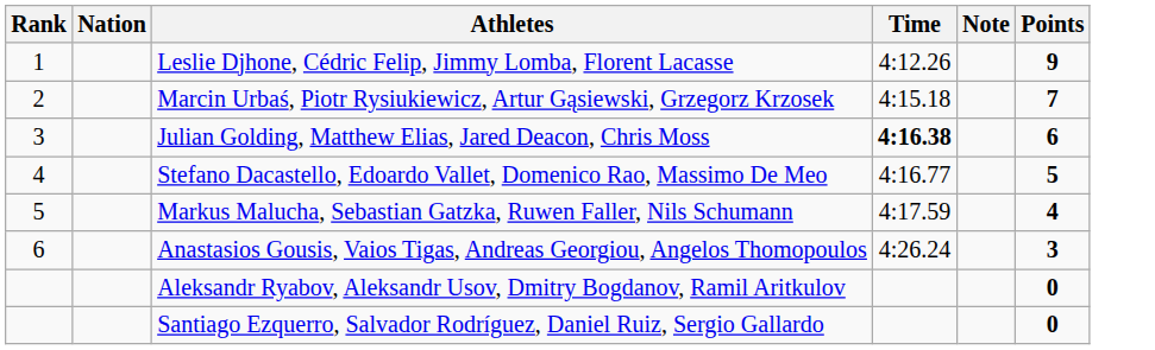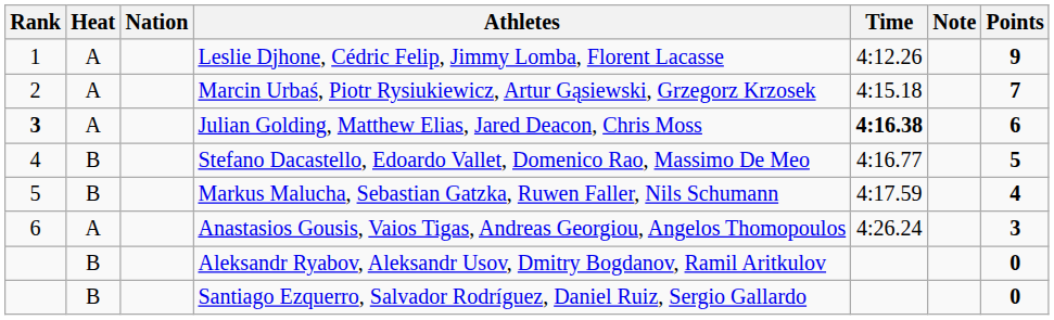+ column: Heat | A | A | A | B | B | A | B | B
Julian Golding, Matthew Elias, Jared Deacon, Chris Moss | Rank: normal -> bold
